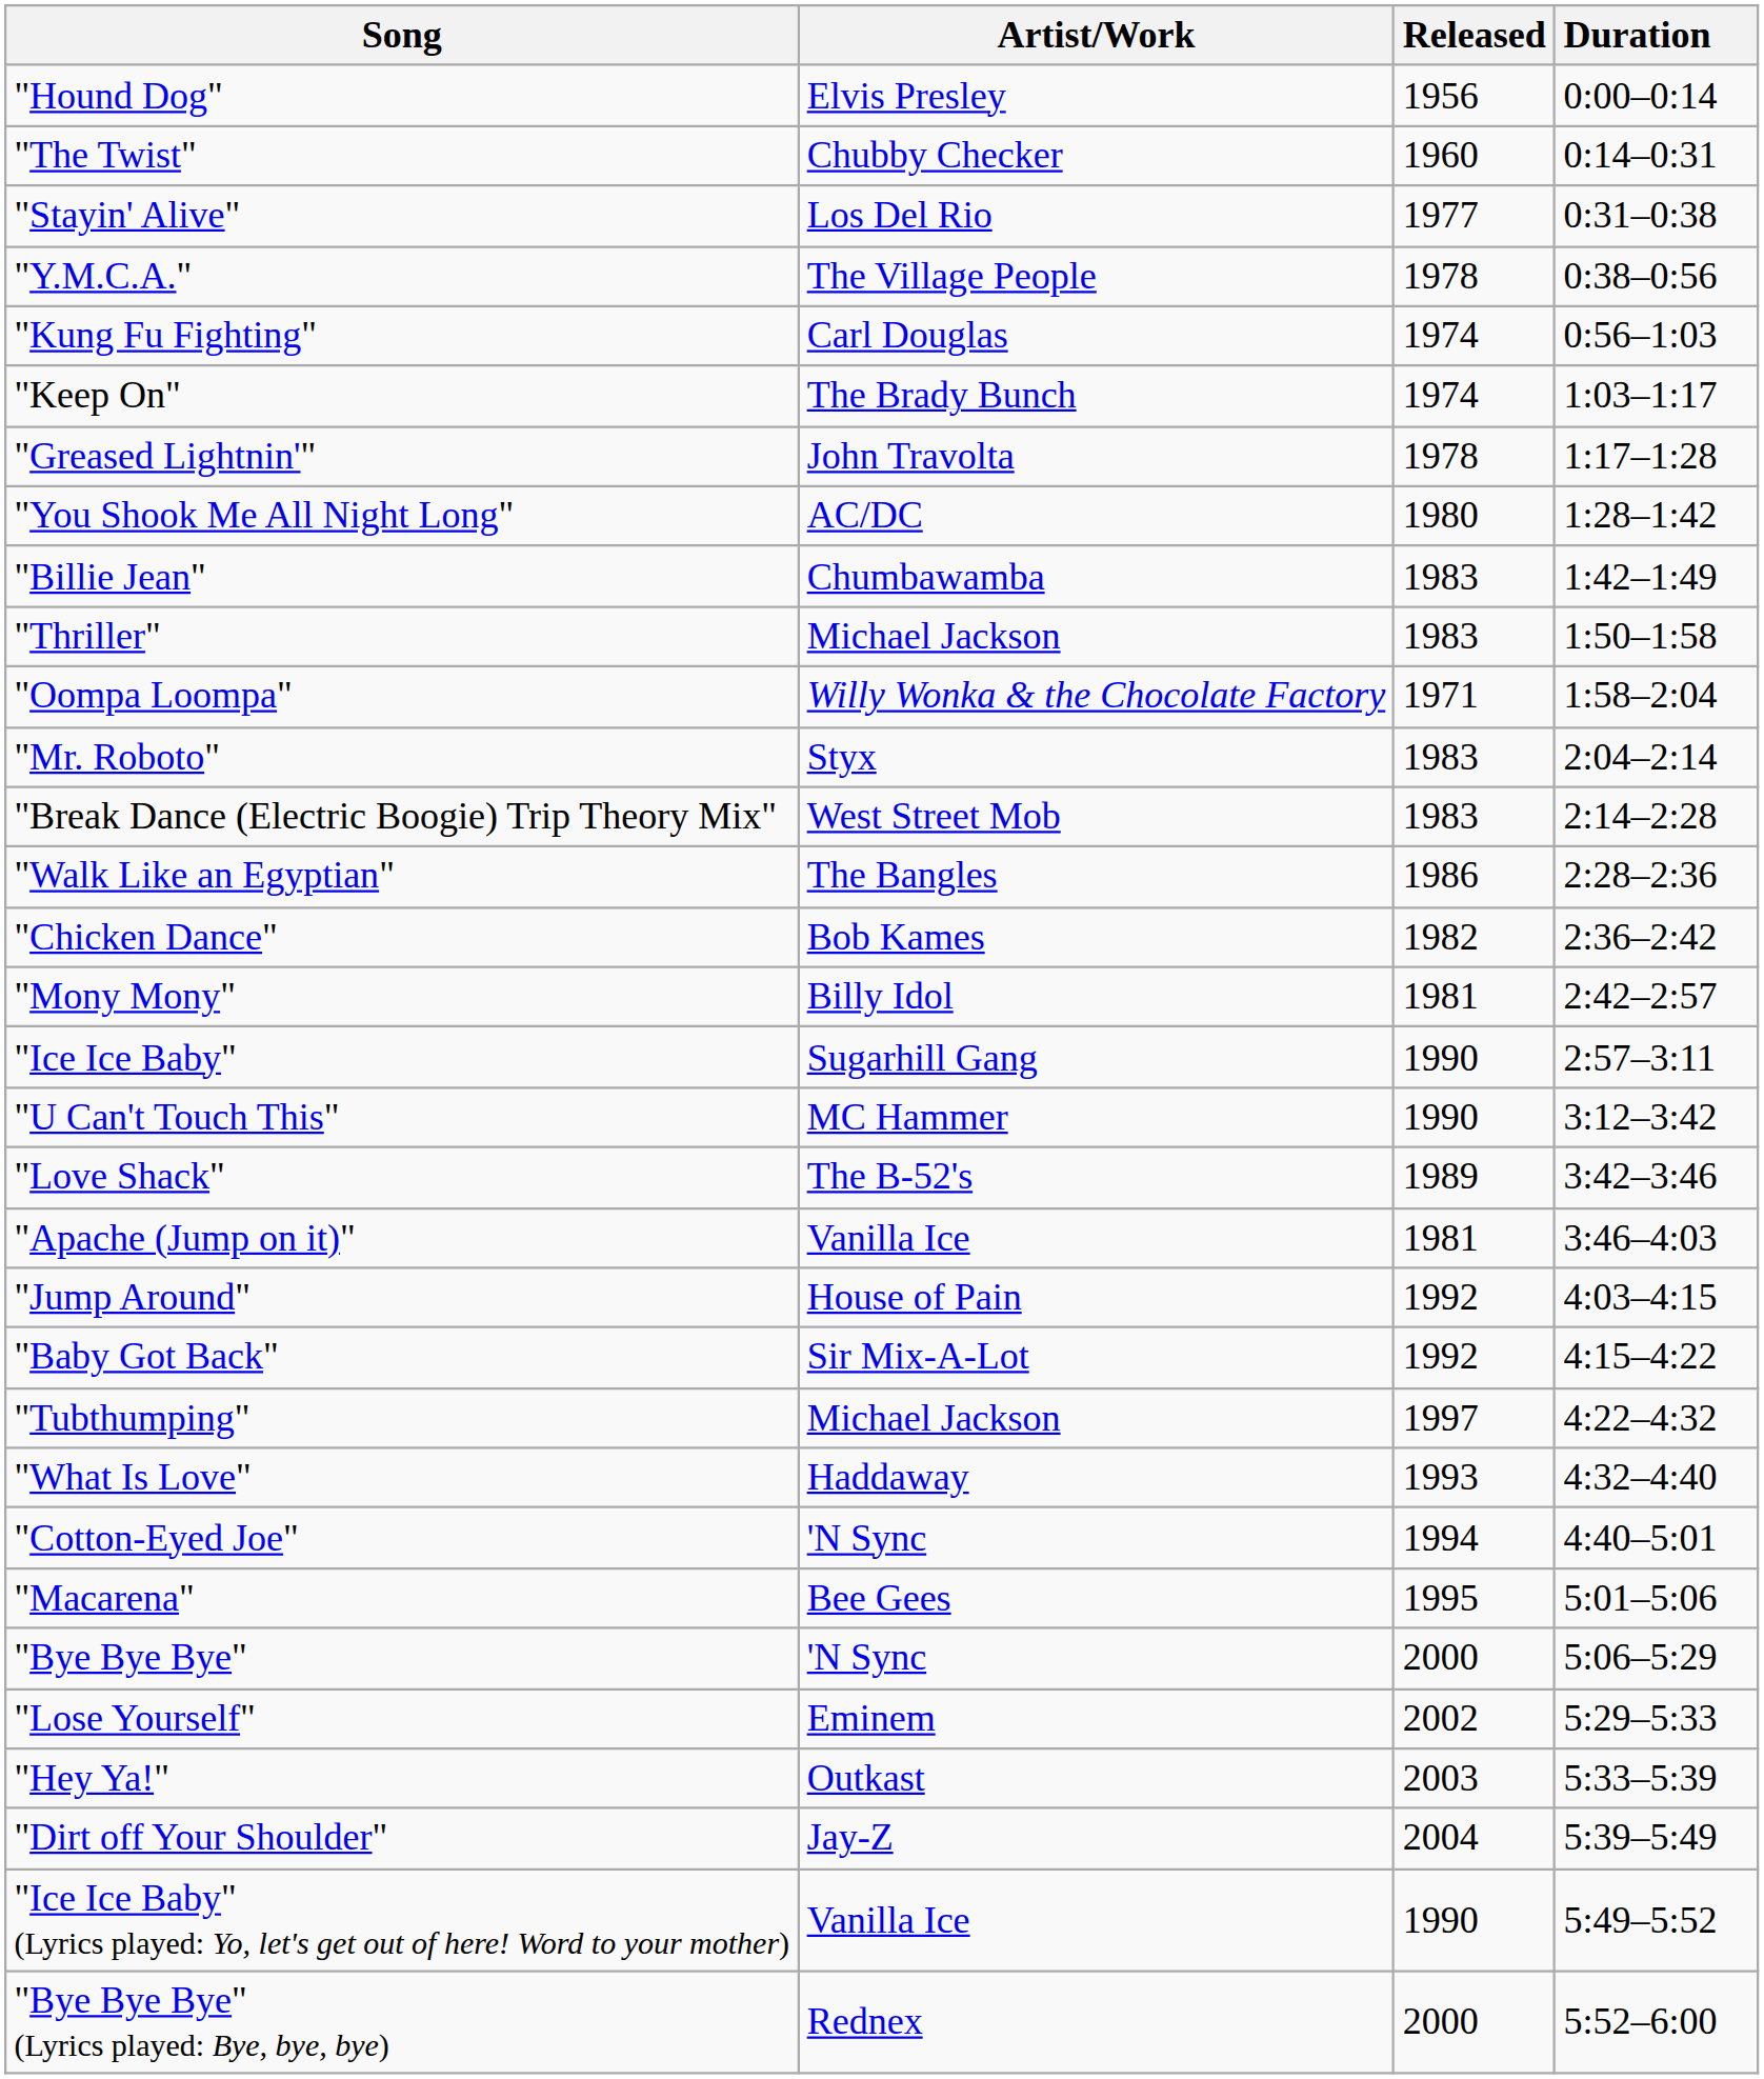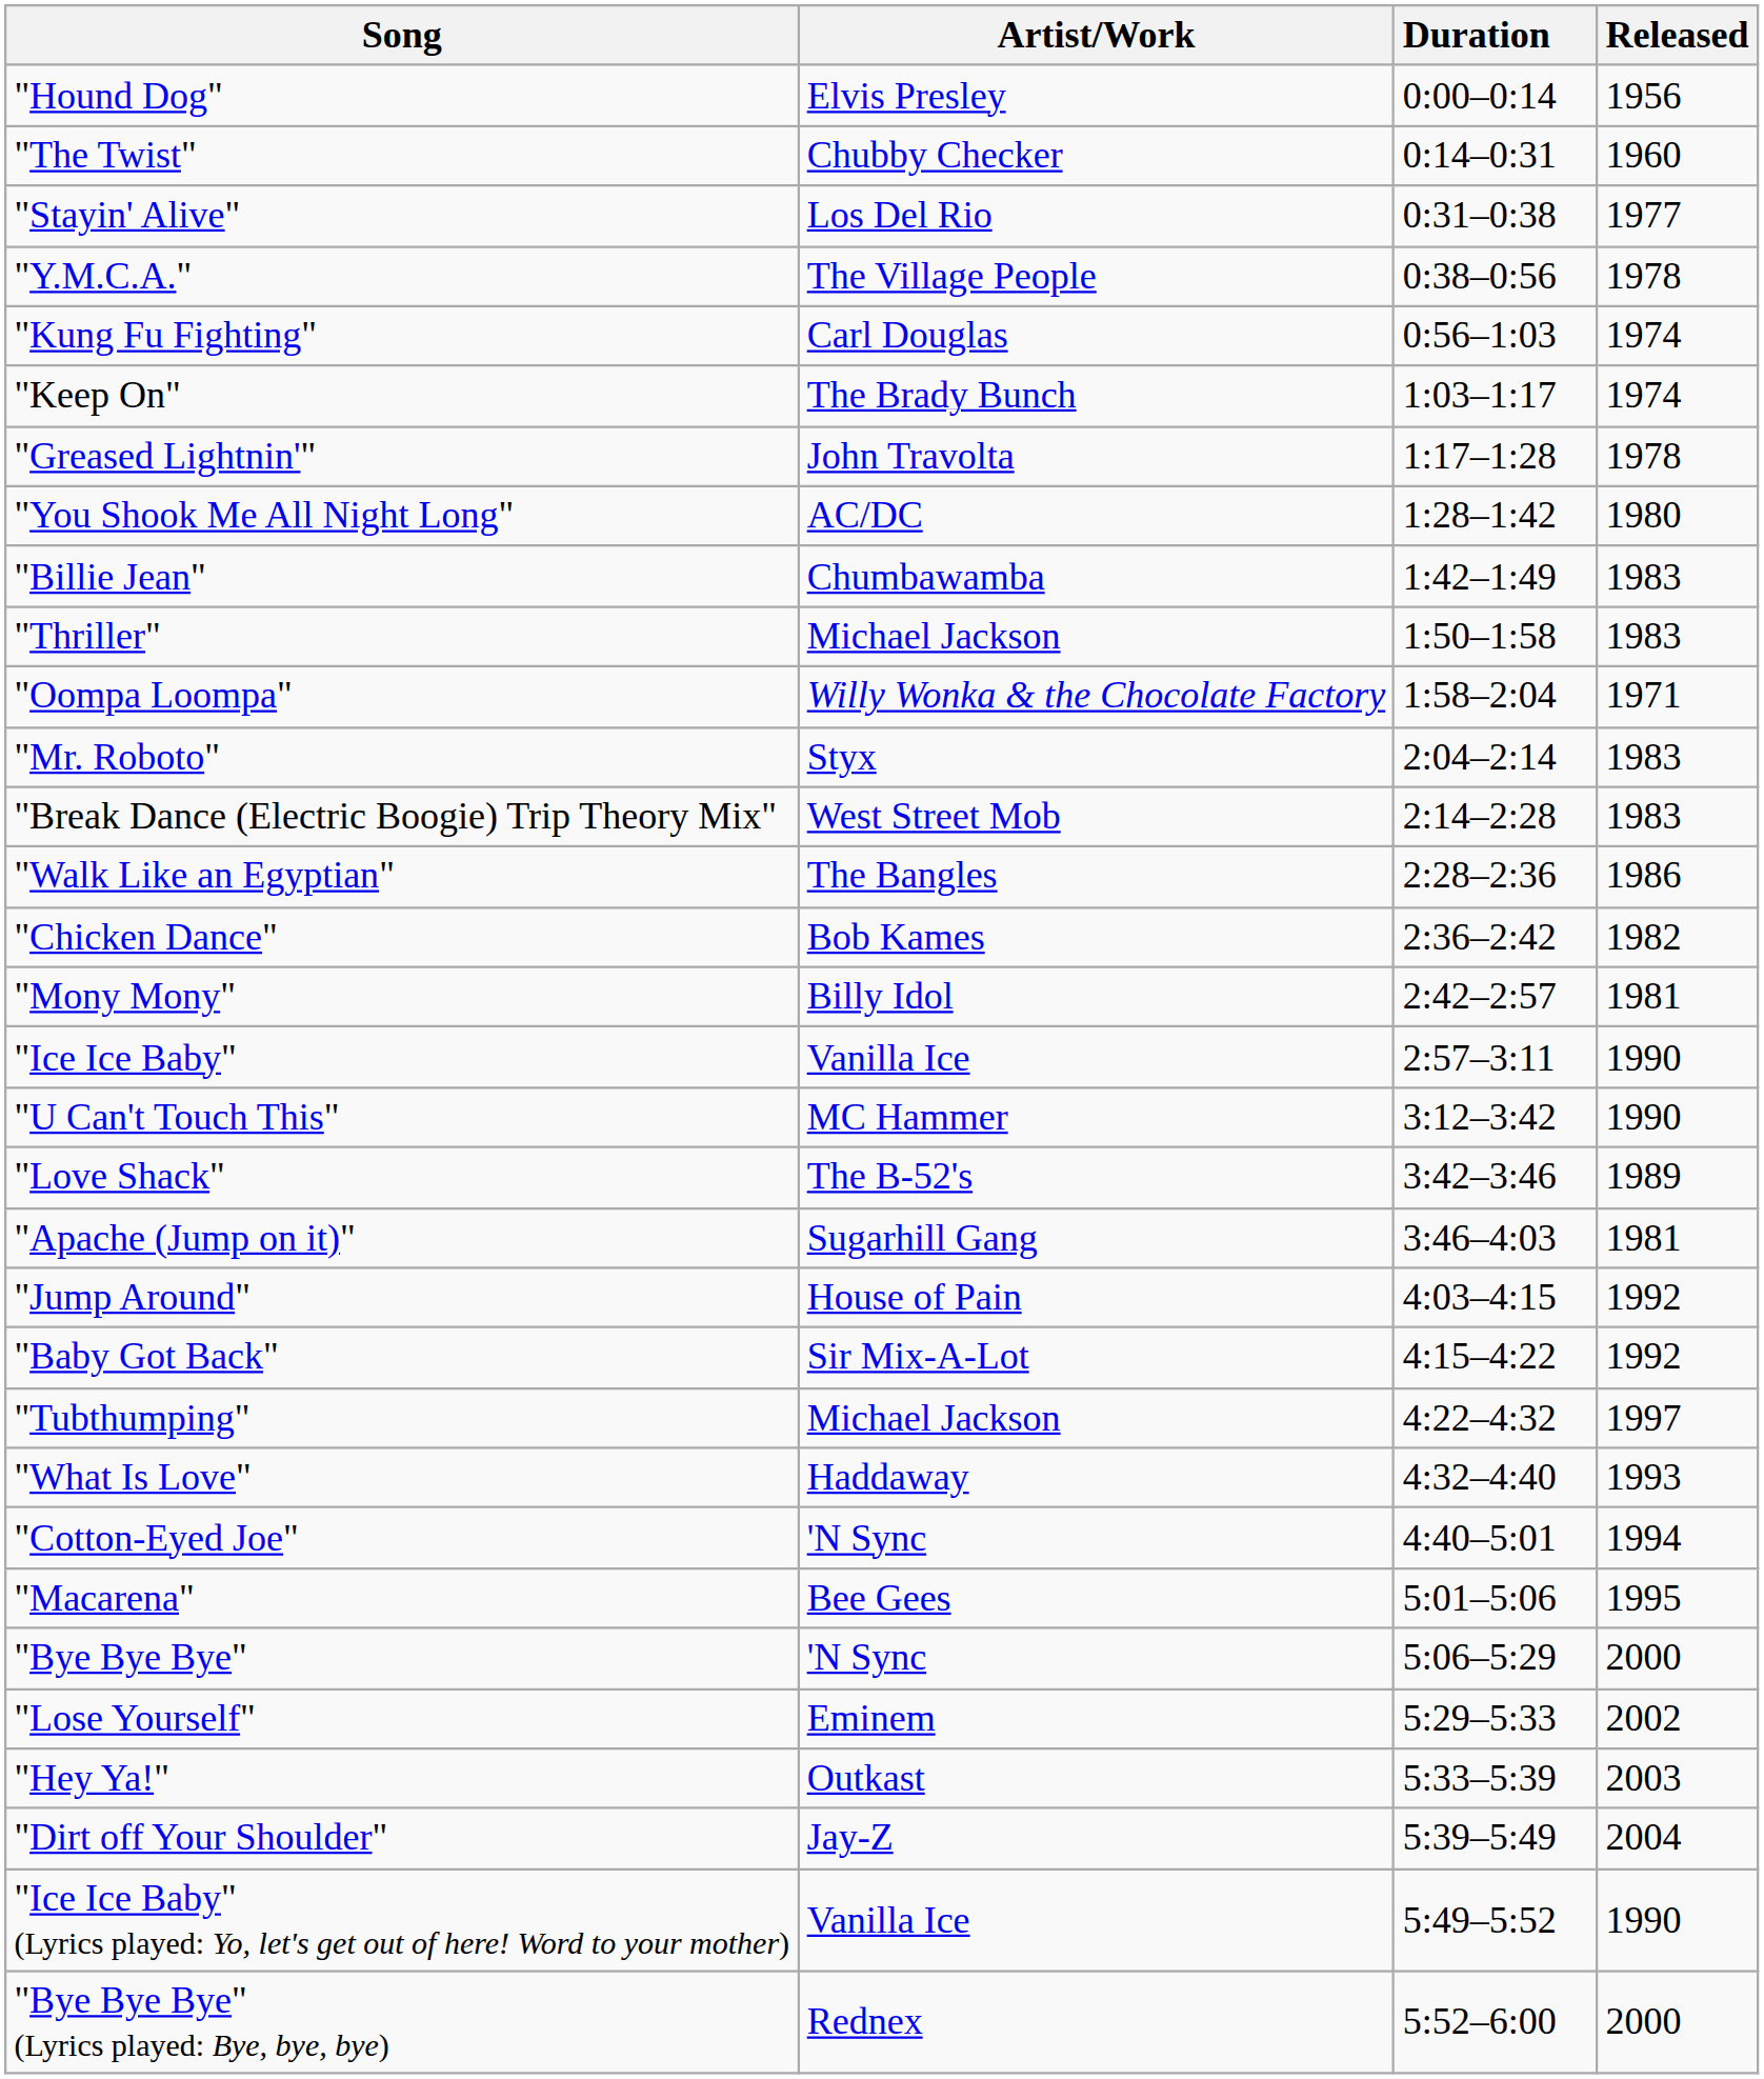columns swapped: Duration <-> Released
"Ice Ice Baby" | Artist/Work: Sugarhill Gang -> Vanilla Ice
"Apache (Jump on it)" | Artist/Work: Vanilla Ice -> Sugarhill Gang
